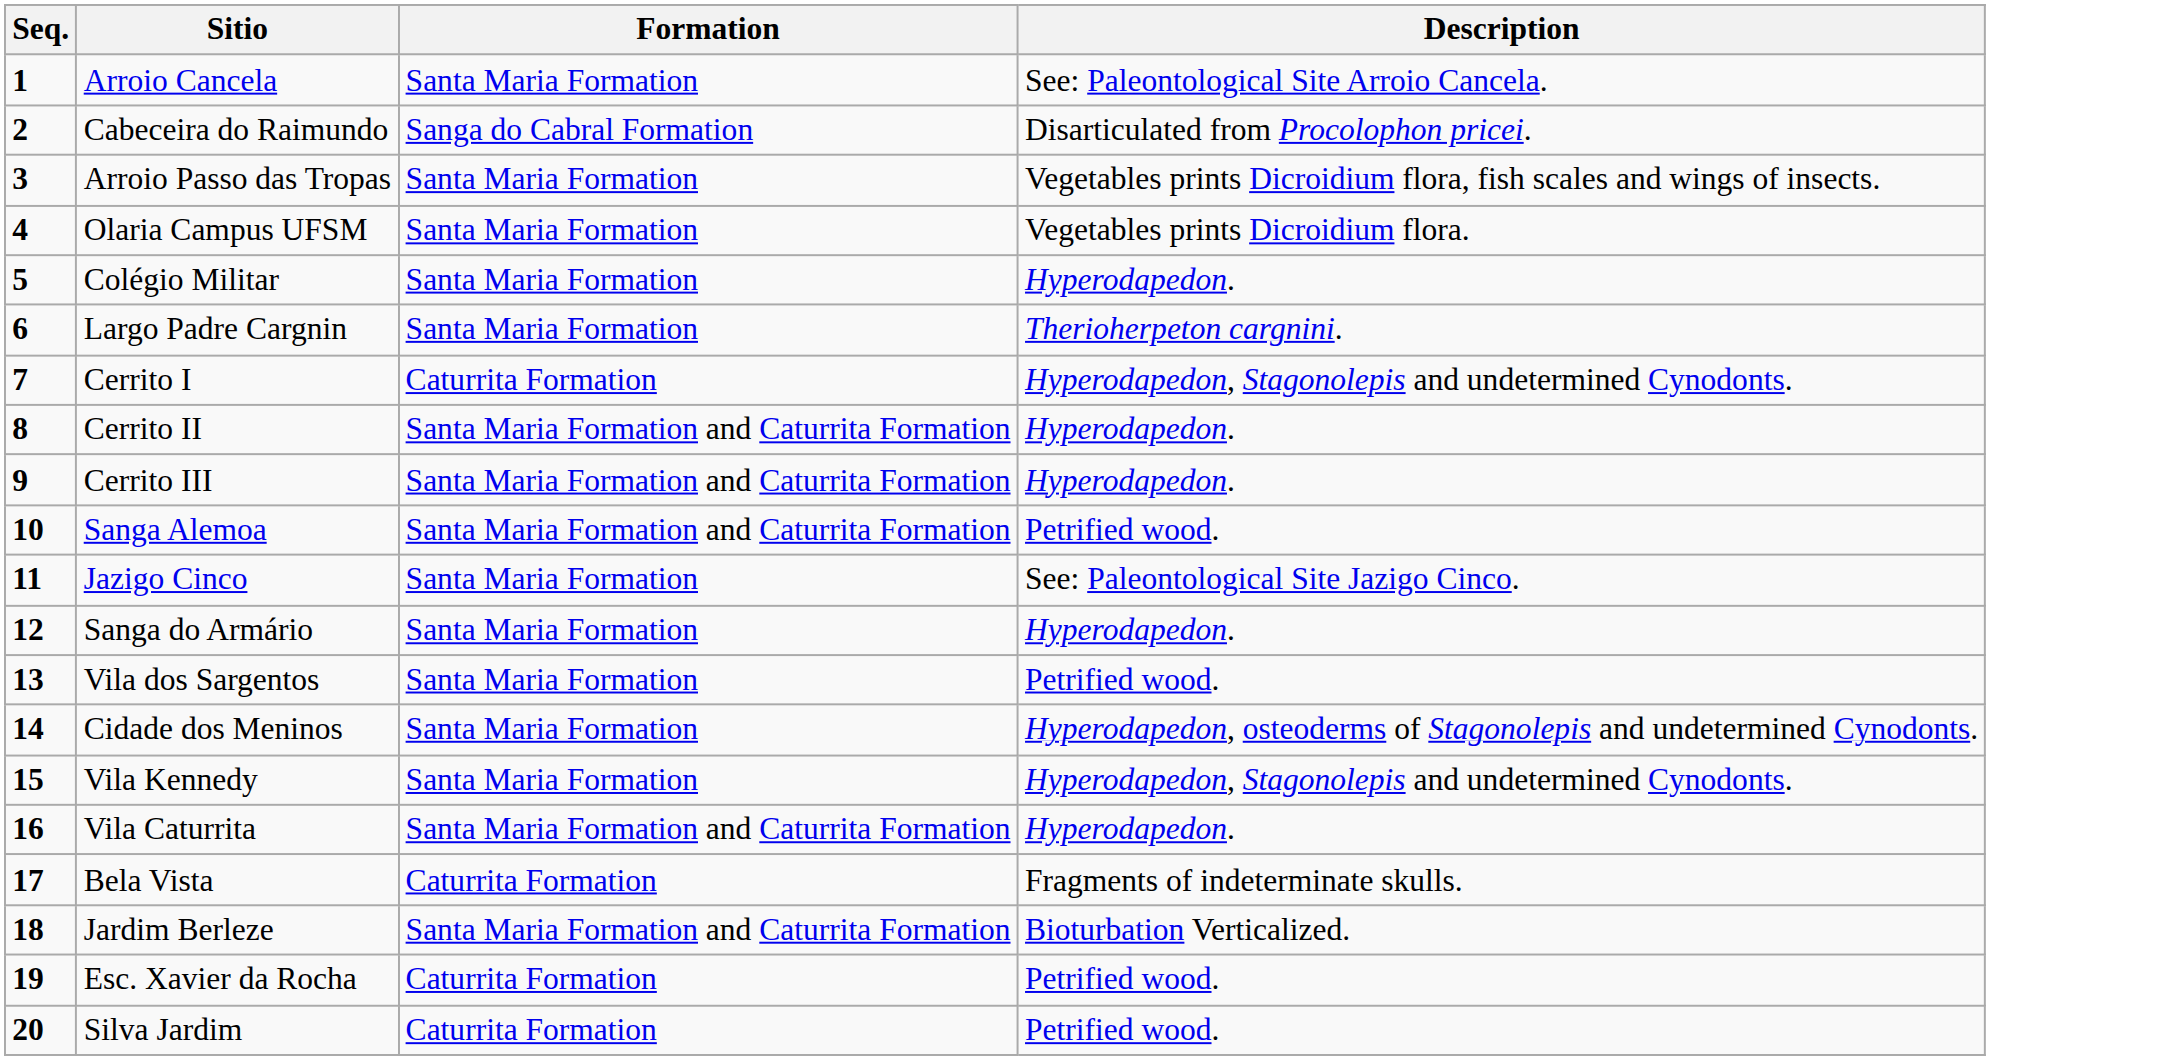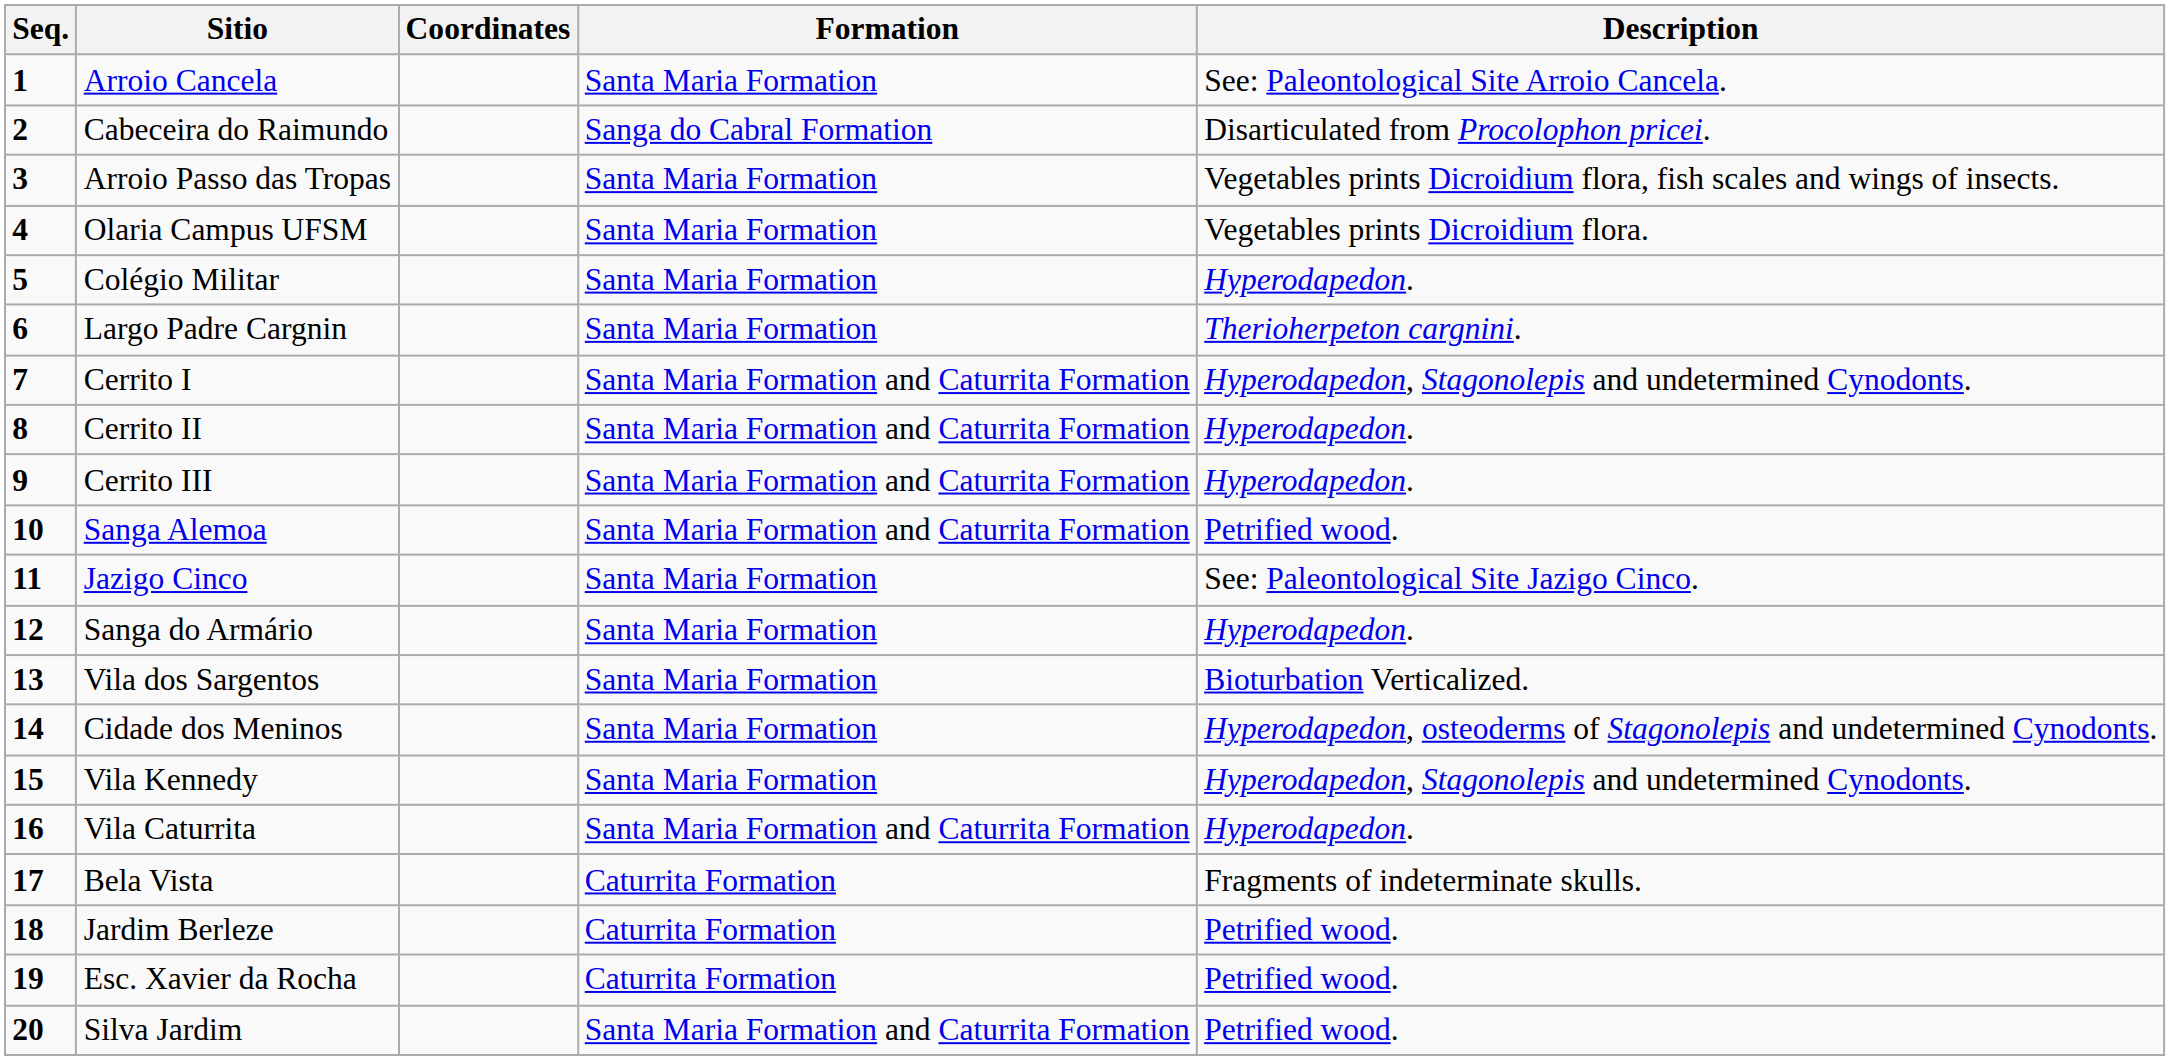+ column: Coordinates
Cerrito I | Formation: Caturrita Formation -> Santa Maria Formation and Caturrita Formation
Vila dos Sargentos | Description: Petrified wood. -> Bioturbation Verticalized.
Jardim Berleze | Formation: Santa Maria Formation and Caturrita Formation -> Caturrita Formation
Jardim Berleze | Description: Bioturbation Verticalized. -> Petrified wood.
Silva Jardim | Formation: Caturrita Formation -> Santa Maria Formation and Caturrita Formation
